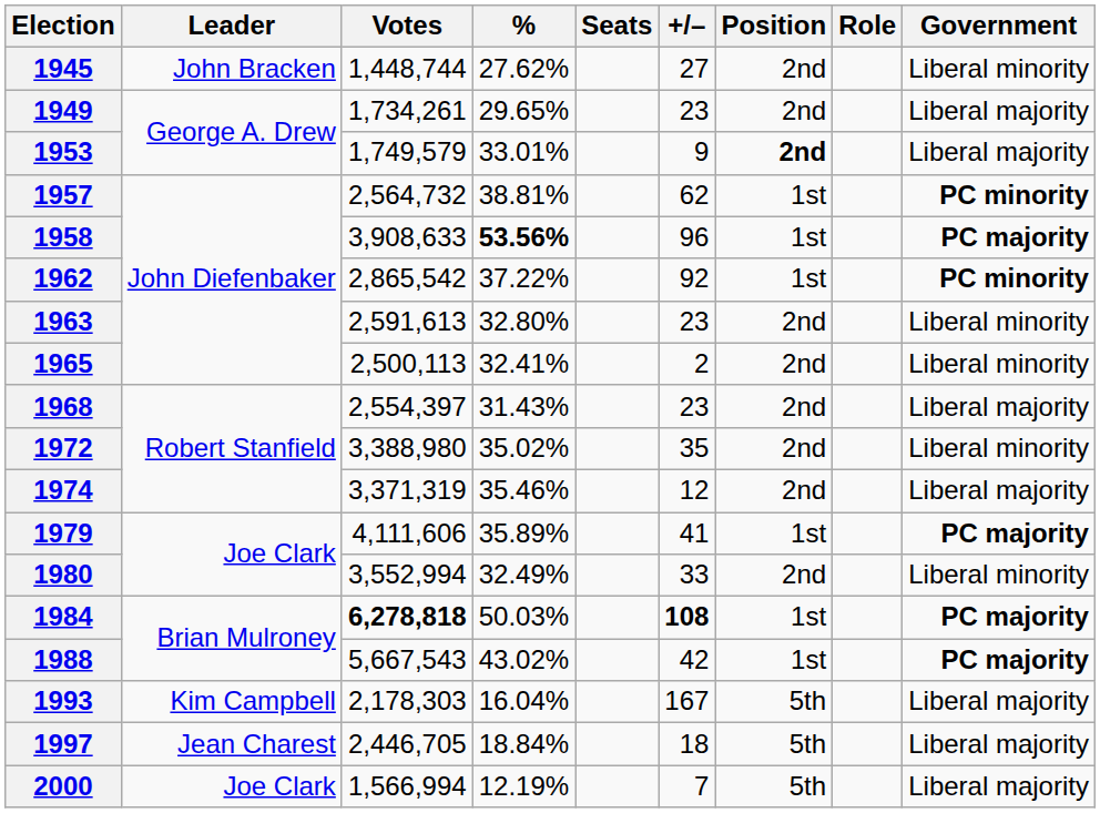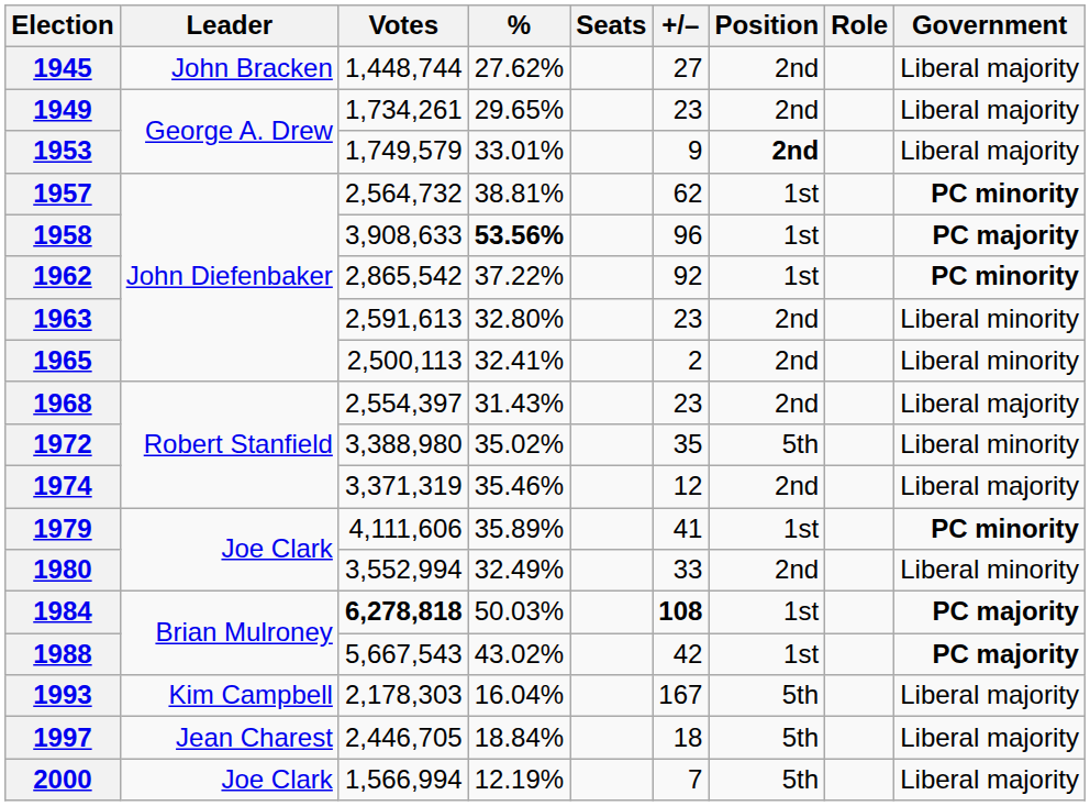1945 | Government: Liberal minority -> Liberal majority
1972 | Position: 2nd -> 5th
1979 | Government: PC majority -> PC minority
